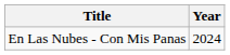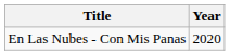En Las Nubes - Con Mis Panas | Year: 2024 -> 2020
